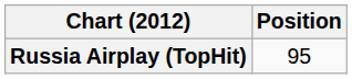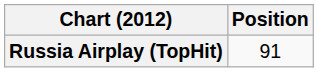Russia Airplay (TopHit) | Position: 95 -> 91
